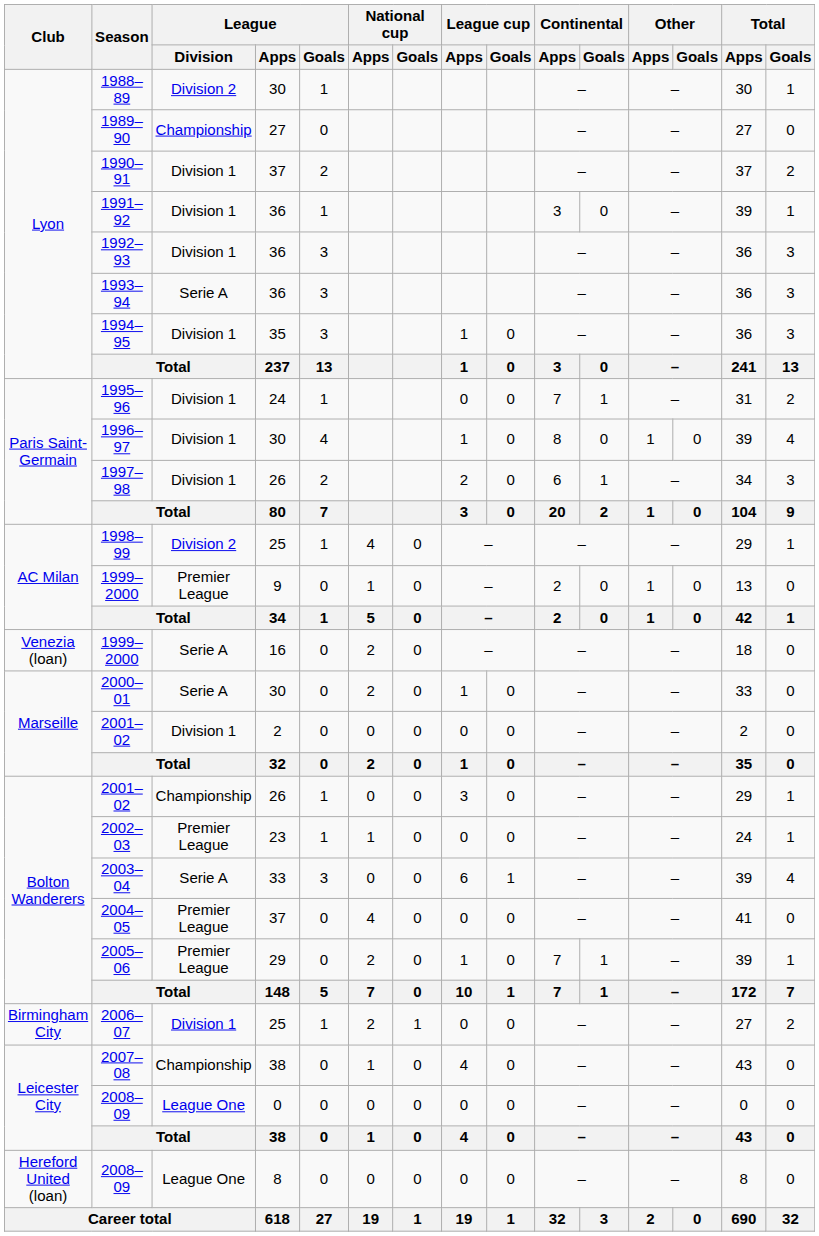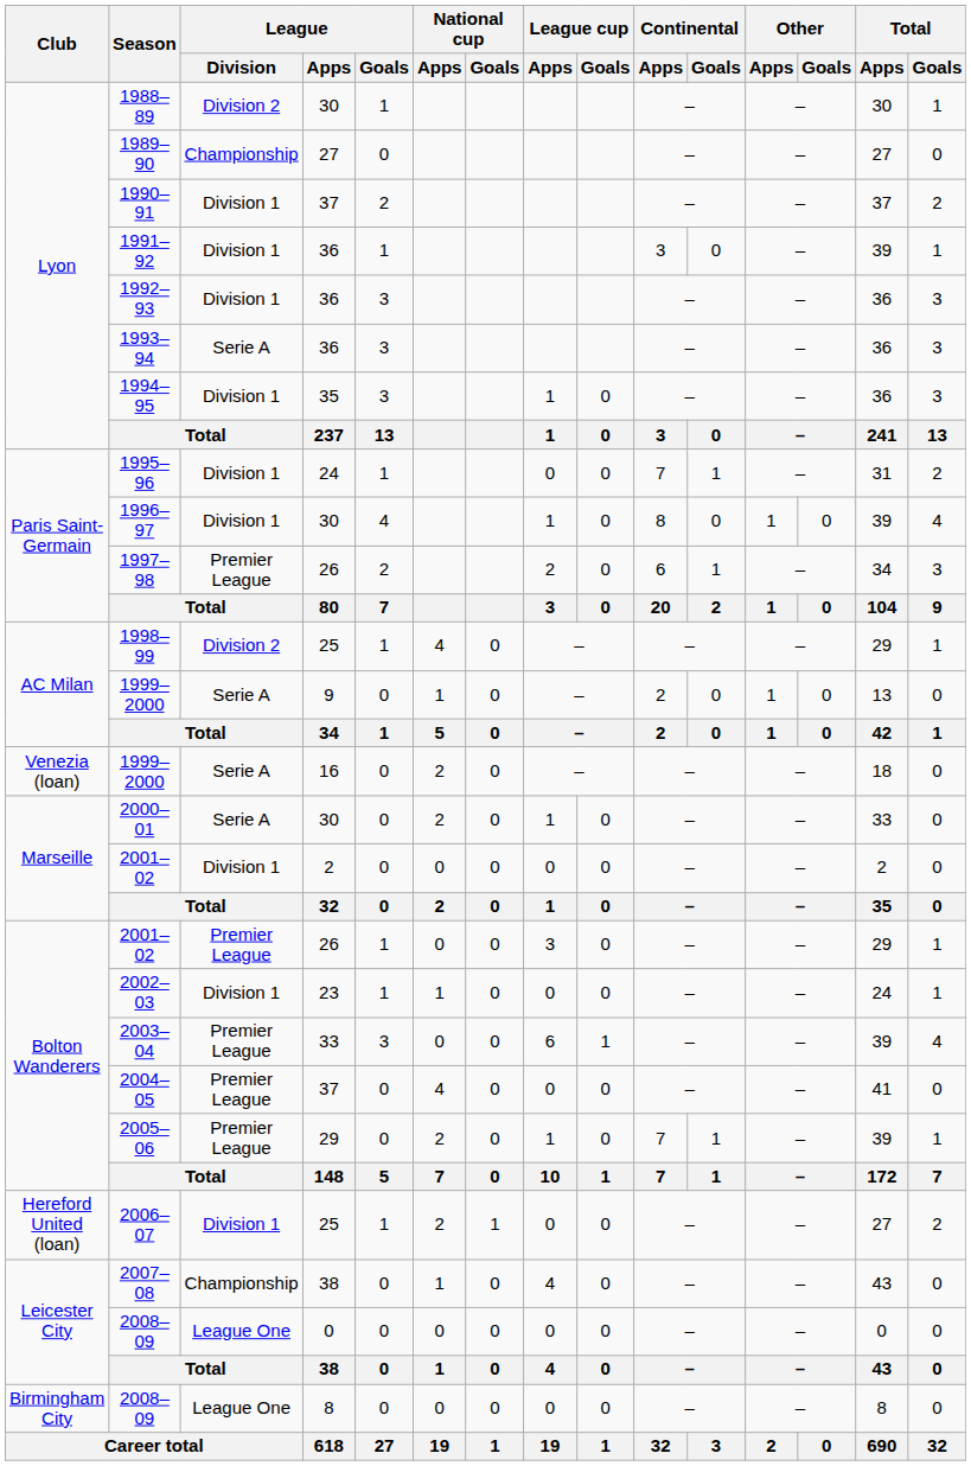1997–98 | League / Division: Division 1 -> Premier League
1999–2000 / 9 | League / Division: Premier League -> Serie A
2001–02 / 26 | League / Division: Championship -> Premier League
2002–03 | League / Division: Premier League -> Division 1
2003–04 | League / Division: Serie A -> Premier League
2006–07 | Club: Birmingham City -> Hereford United (loan)
2008–09 / 8 | Club: Hereford United (loan) -> Birmingham City
